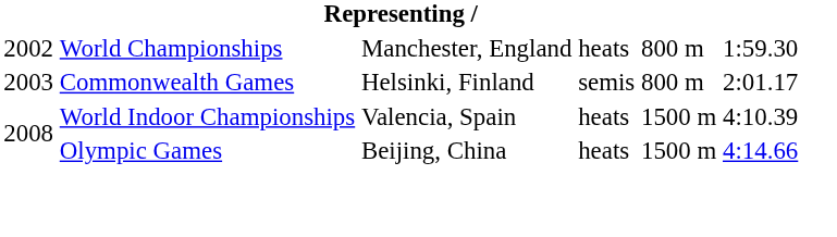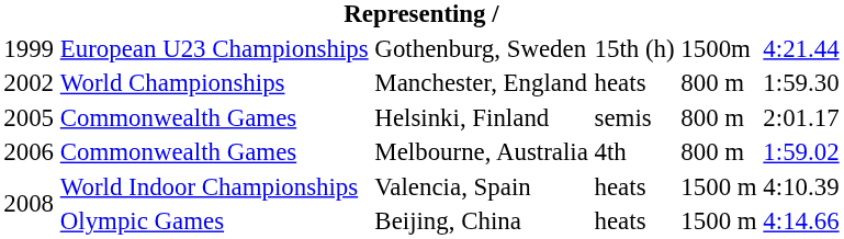+ row: 1999 | European U23 Championships | Gothenburg, Sweden | 15th (h) | 1500m | 4:21.44
Helsinki, Finland | column 1: 2003 -> 2005
+ row: 2006 | Commonwealth Games | Melbourne, Australia | 4th | 800 m | 1:59.02
